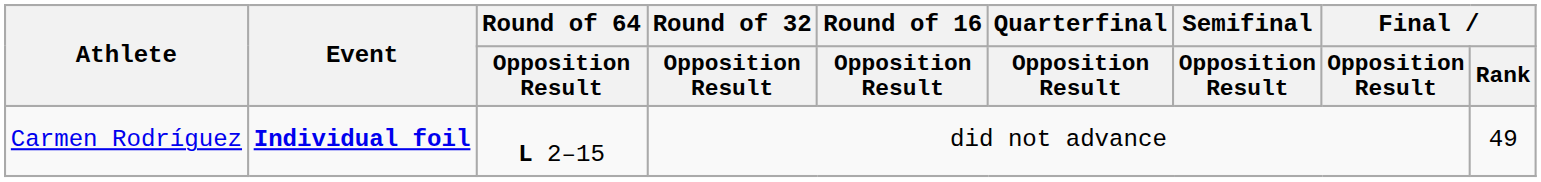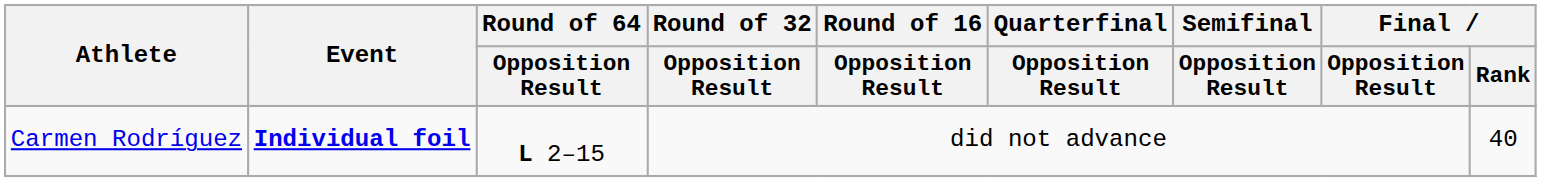Carmen Rodríguez | Final / Rank: 49 -> 40
